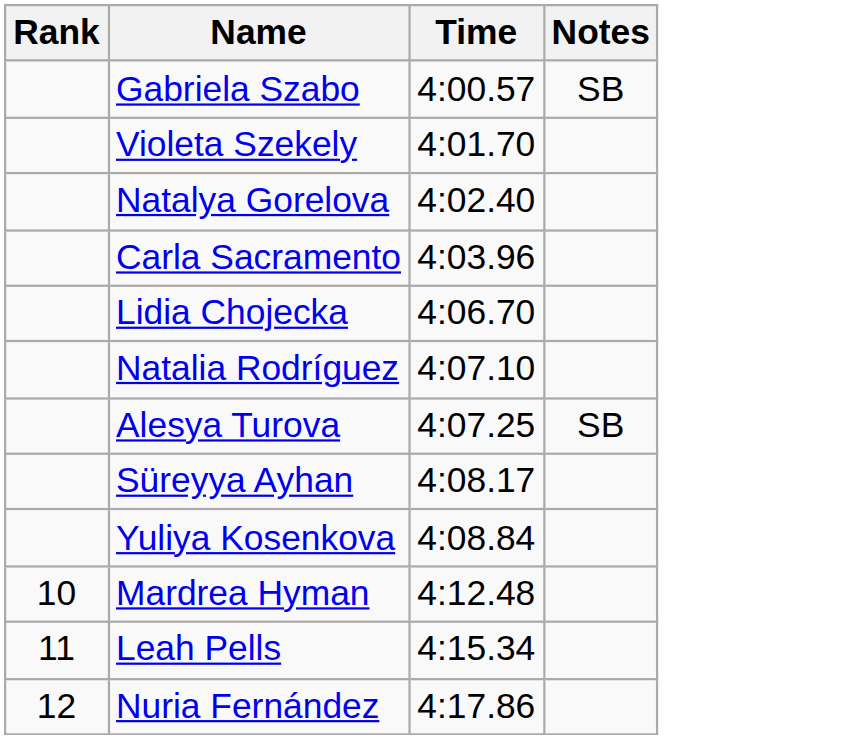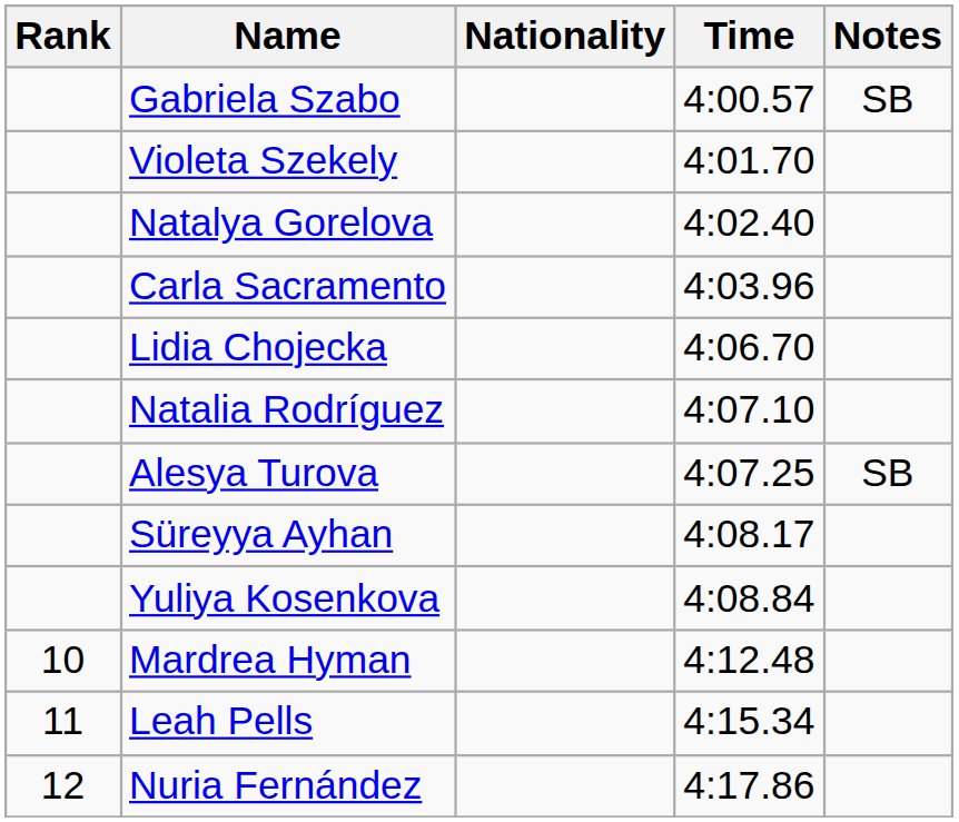+ column: Nationality
